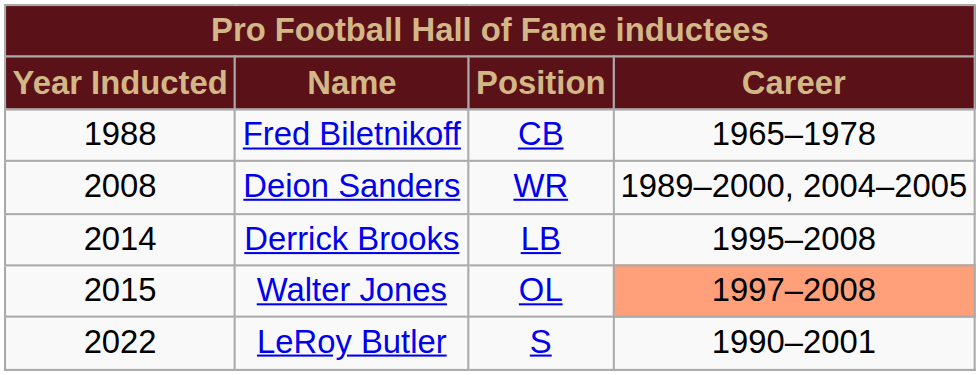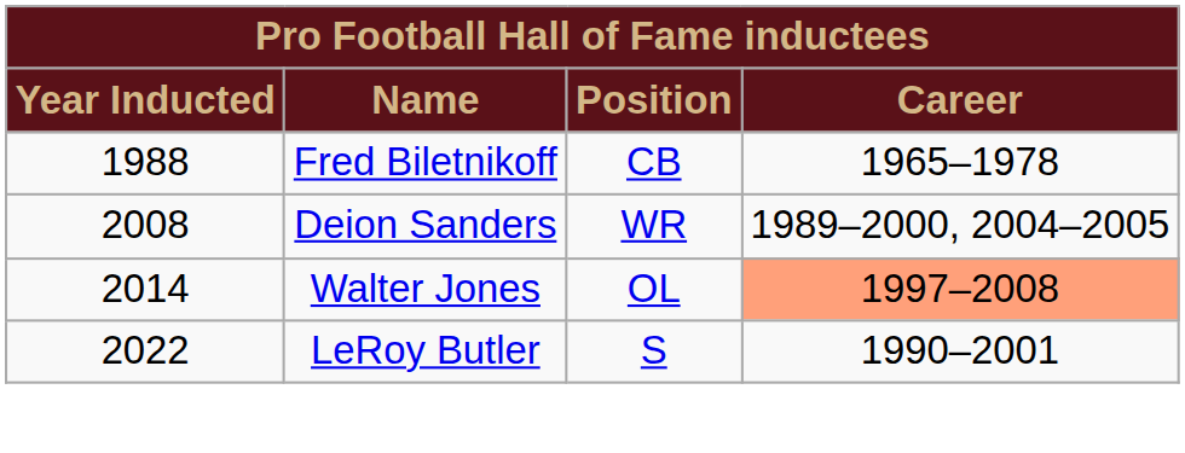- row: 2014 | Derrick Brooks | LB | 1995–2008
Walter Jones | Year Inducted: 2015 -> 2014
